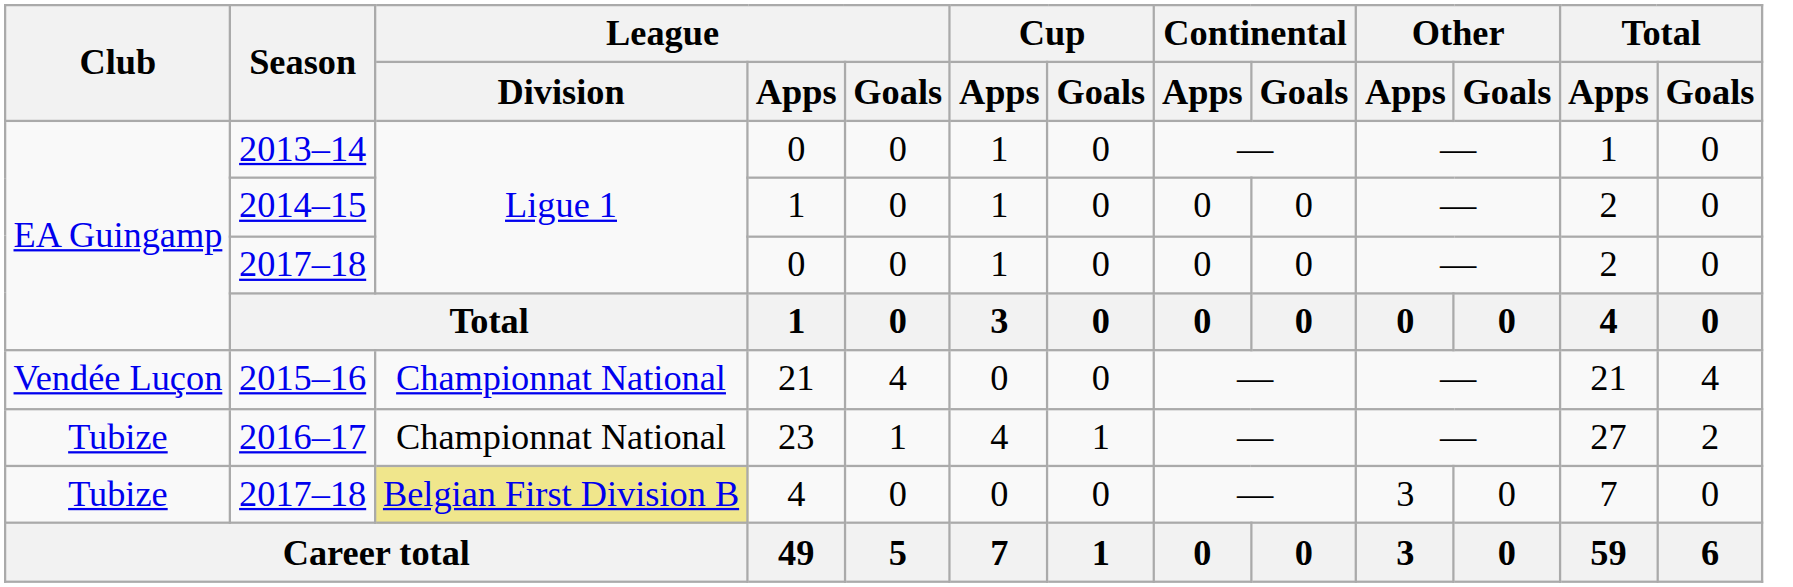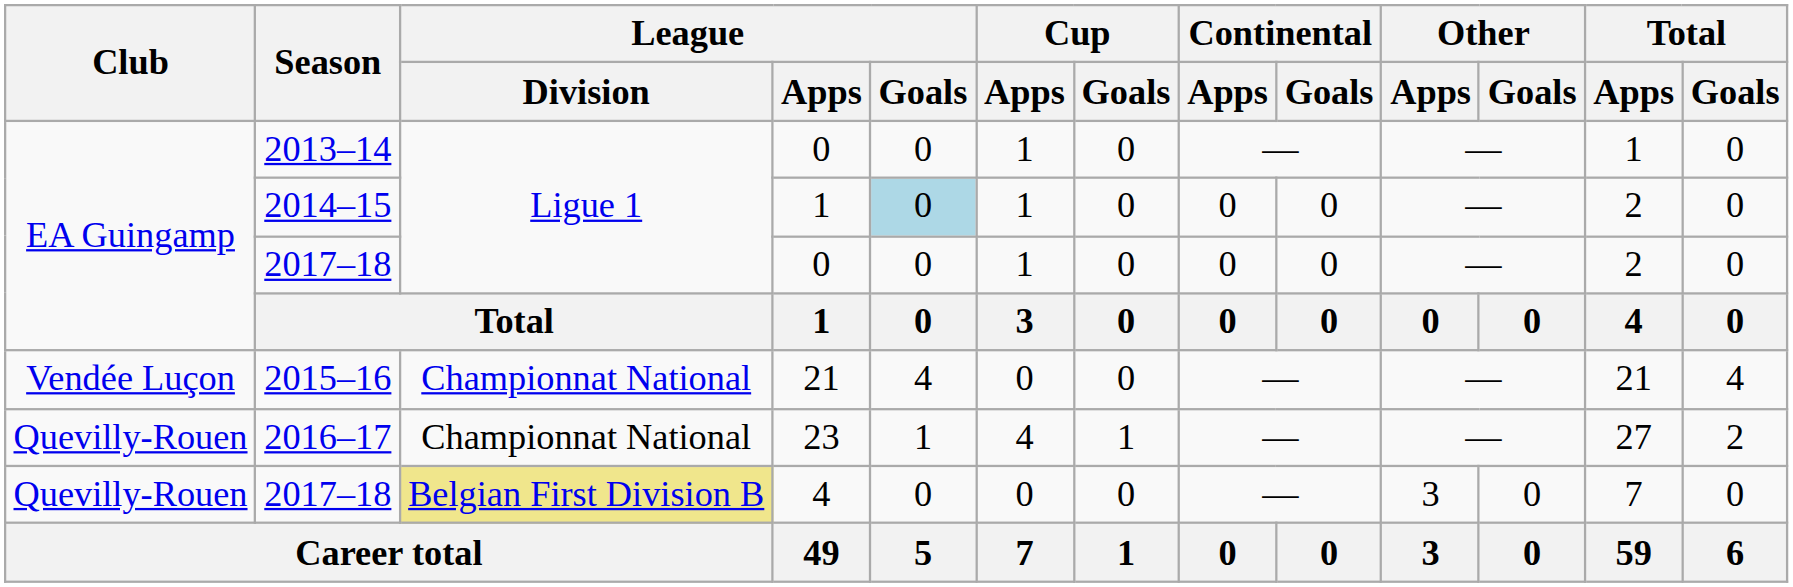2014–15 | League / Goals: no background -> lightblue background
2016–17 | Club: Tubize -> Quevilly-Rouen
2017–18 / 4 | Club: Tubize -> Quevilly-Rouen
